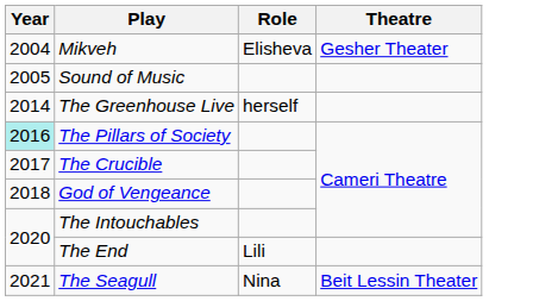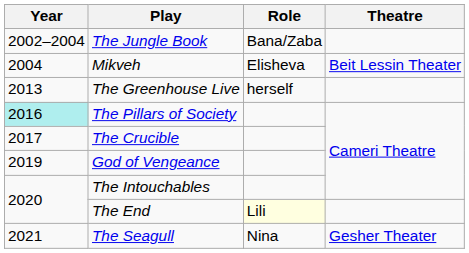+ row: 2002–2004 | The Jungle Book | Bana/Zaba
Mikveh | Theatre: Gesher Theater -> Beit Lessin Theater
- row: 2005 | Sound of Music
The Greenhouse Live | Year: 2014 -> 2013
God of Vengeance | Year: 2018 -> 2019
The End | Role: no background -> lightyellow background
The Seagull | Theatre: Beit Lessin Theater -> Gesher Theater
